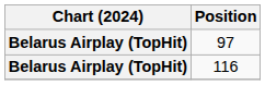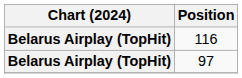rows swapped: 97 <-> 116
